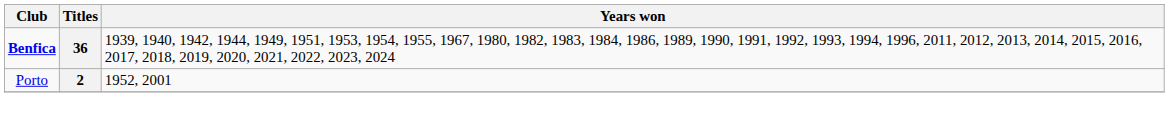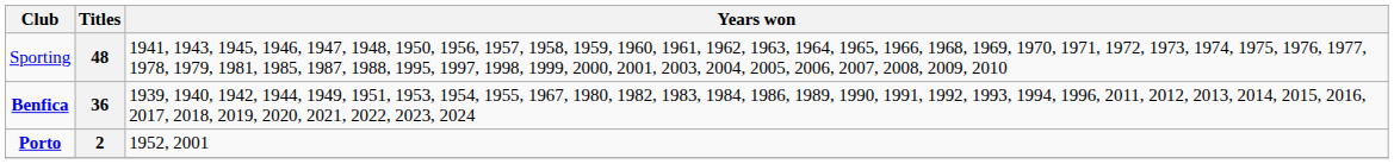+ row: Sporting | 48 | 1941, 1943, 1945, 1946, 1947, 1948, 1950, 1956, 1957, 1958, 1959, 1960, 1961, 1962, 1963, 1964, 1965, 1966, 1968, 1969, 1970, 1971, 1972, 1973, 1974, 1975, 1976, 1977, 1978, 1979, 1981, 1985, 1987, 1988, 1995, 1997, 1998, 1999, 2000, 2001, 2003, 2004, 2005, 2006, 2007, 2008, 2009, 2010
2 | Club: normal -> bold
